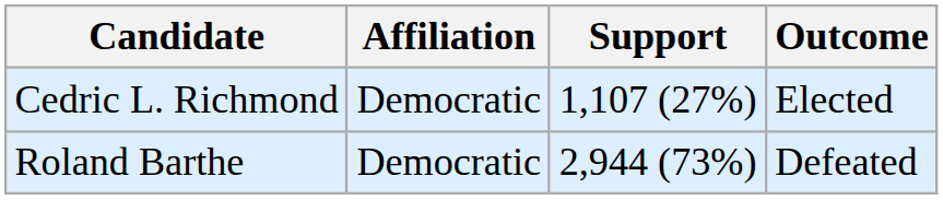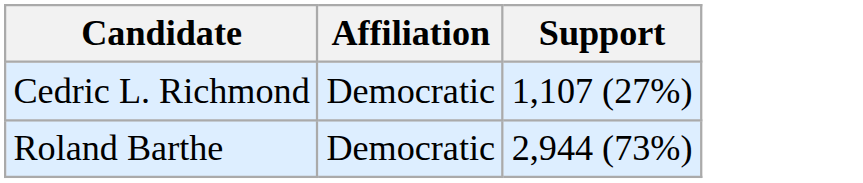- column: Outcome | Elected | Defeated
